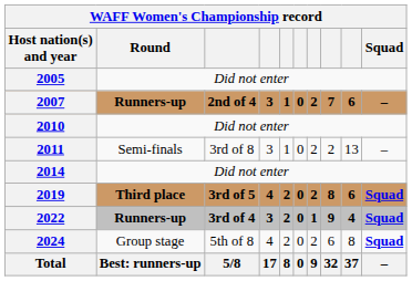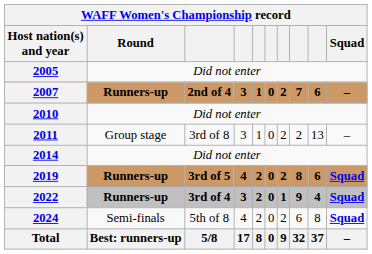2011 | Round: Semi-finals -> Group stage
2019 | Round: Third place -> Runners-up
2024 | Round: Group stage -> Semi-finals
